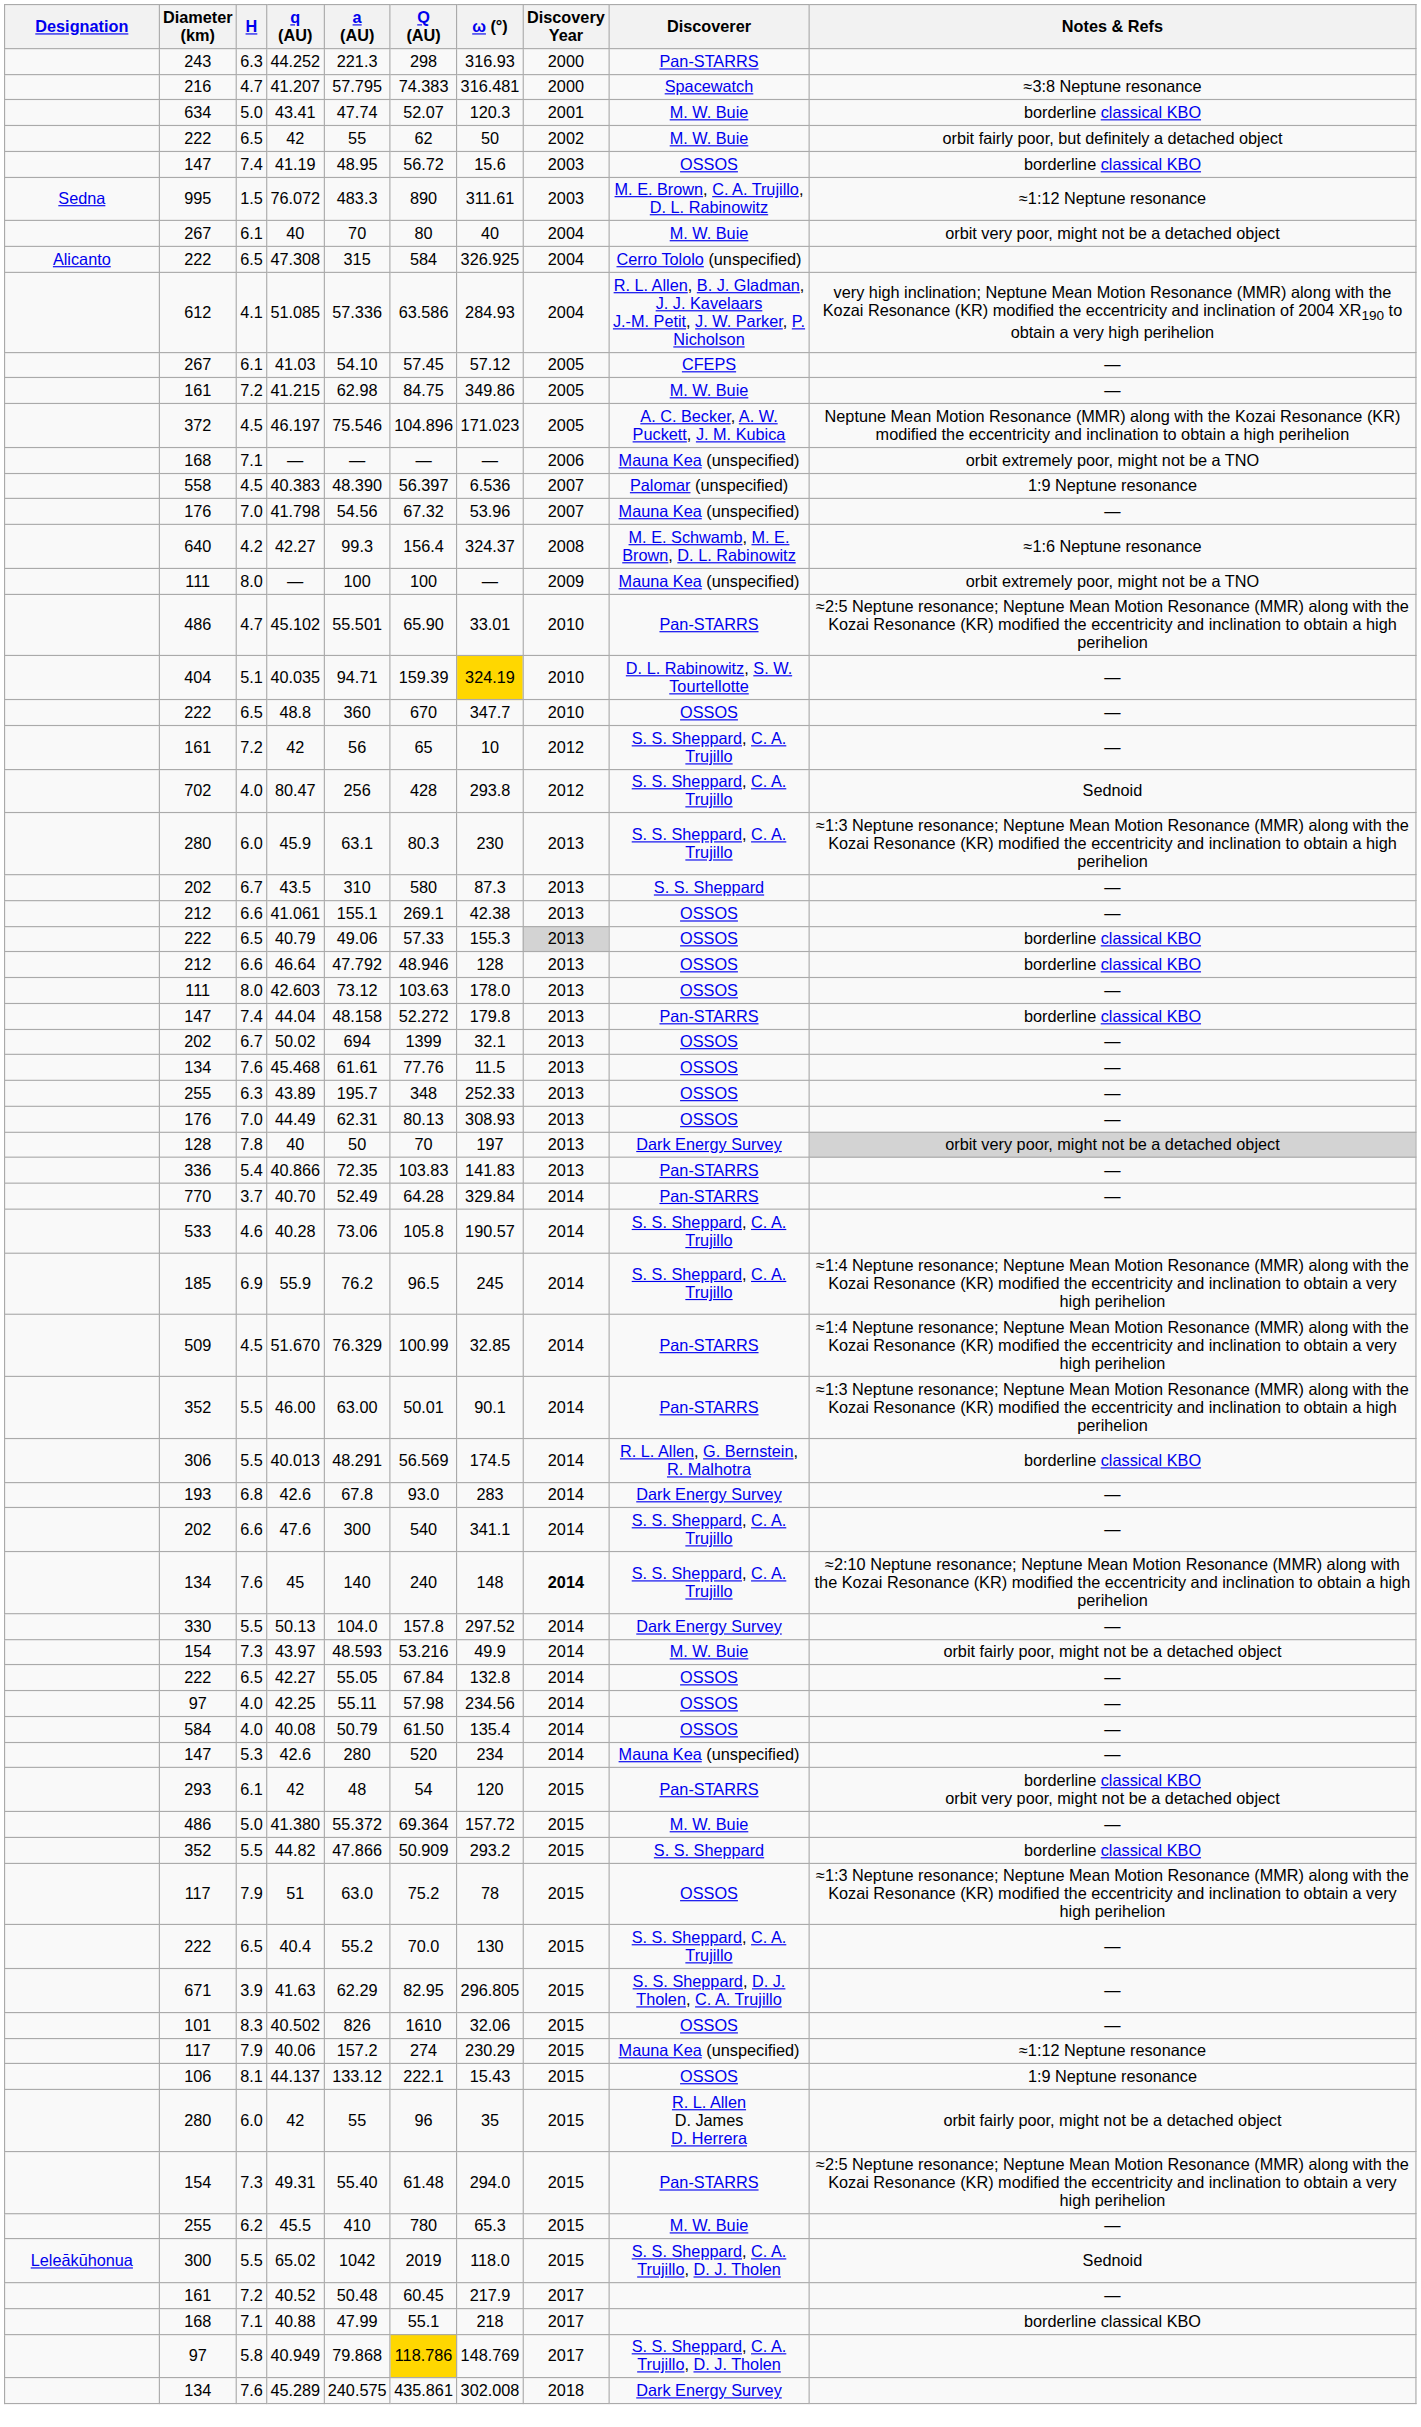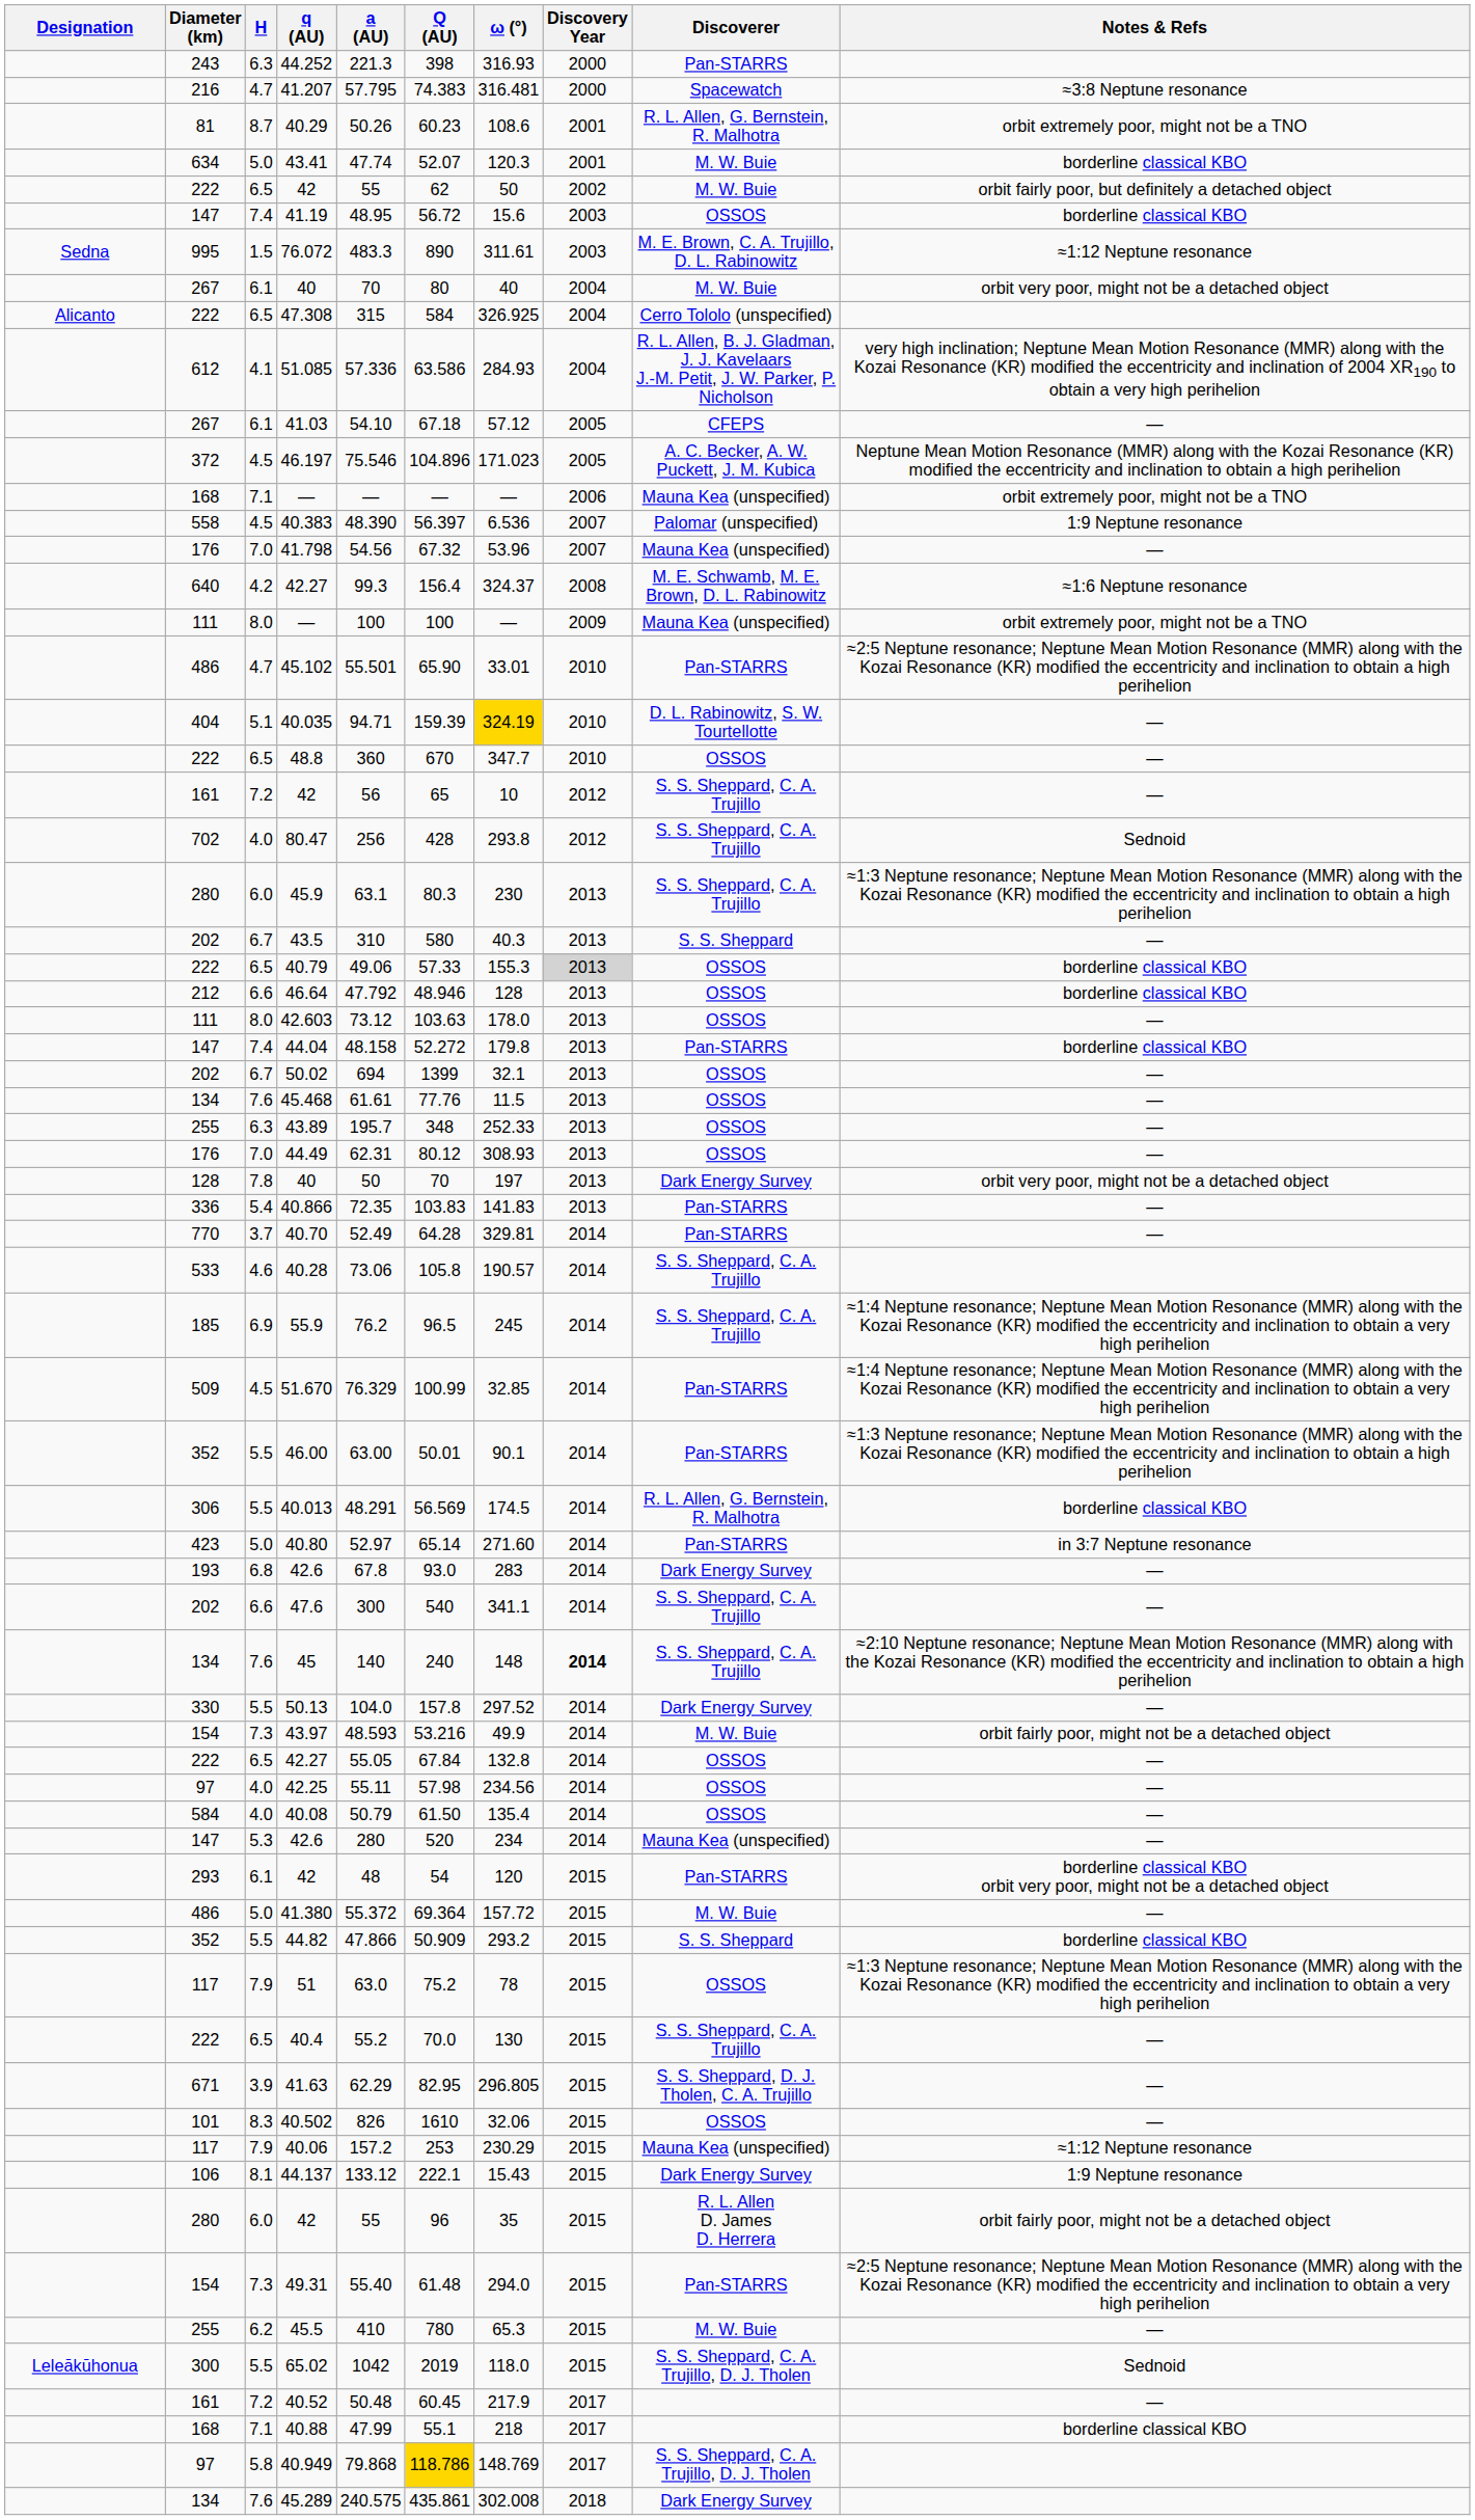44.252 | Q (AU): 298 -> 398
+ row: 81 | 8.7 | 40.29 | 50.26 | 60.23 | 108.6 | 2001 | R. L. Allen, G. Bernstein, R. Malhotra | orbit extremely poor, might not be a TNO
41.03 | Q (AU): 57.45 -> 67.18
- row: 161 | 7.2 | 41.215 | 62.98 | 84.75 | 349.86 | 2005 | M. W. Buie | —
43.5 | ω (°): 87.3 -> 40.3
- row: 212 | 6.6 | 41.061 | 155.1 | 269.1 | 42.38 | 2013 | OSSOS | —
44.49 | Q (AU): 80.13 -> 80.12
128 / 40 | Notes & Refs: lightgrey background -> no background
40.70 | ω (°): 329.84 -> 329.81
+ row: 423 | 5.0 | 40.80 | 52.97 | 65.14 | 271.60 | 2014 | Pan-STARRS | in 3:7 Neptune resonance
40.06 | Q (AU): 274 -> 253
44.137 | Discoverer: OSSOS -> Dark Energy Survey
